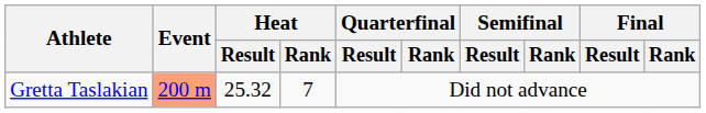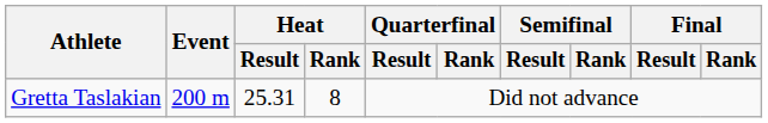Gretta Taslakian | Event: lightsalmon background -> no background
Gretta Taslakian | Heat / Result: 25.32 -> 25.31
Gretta Taslakian | Heat / Rank: 7 -> 8
